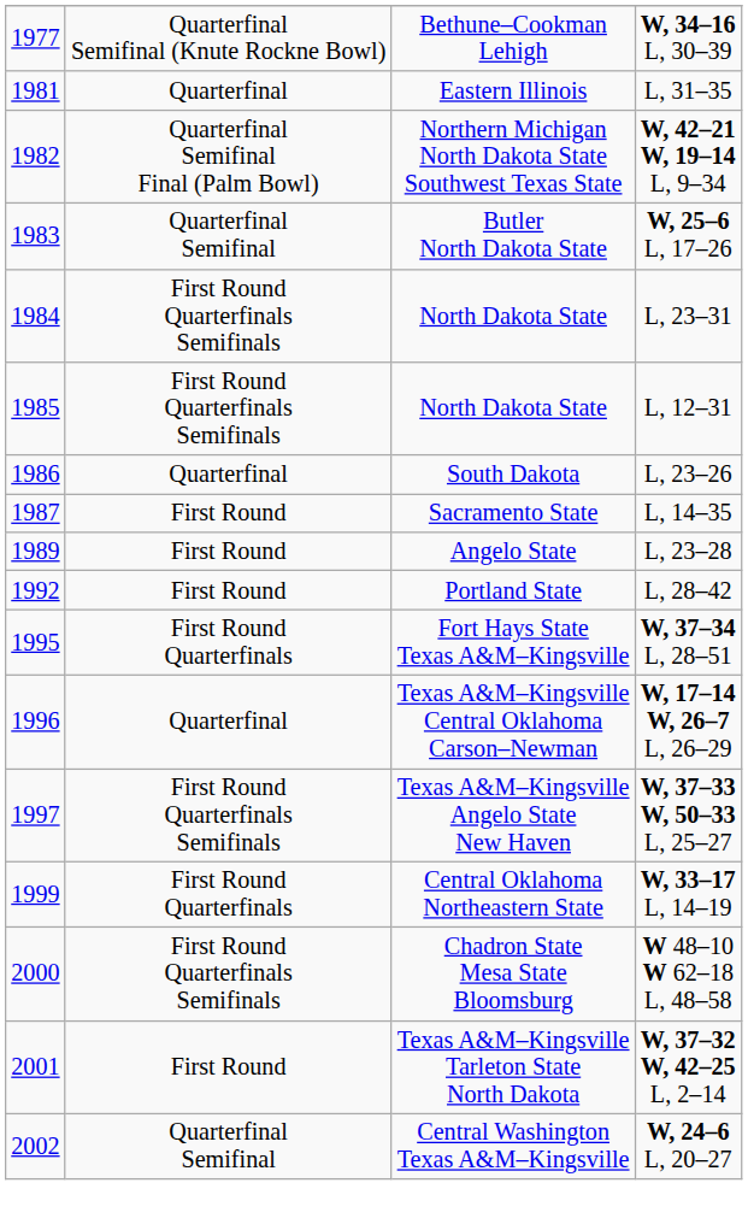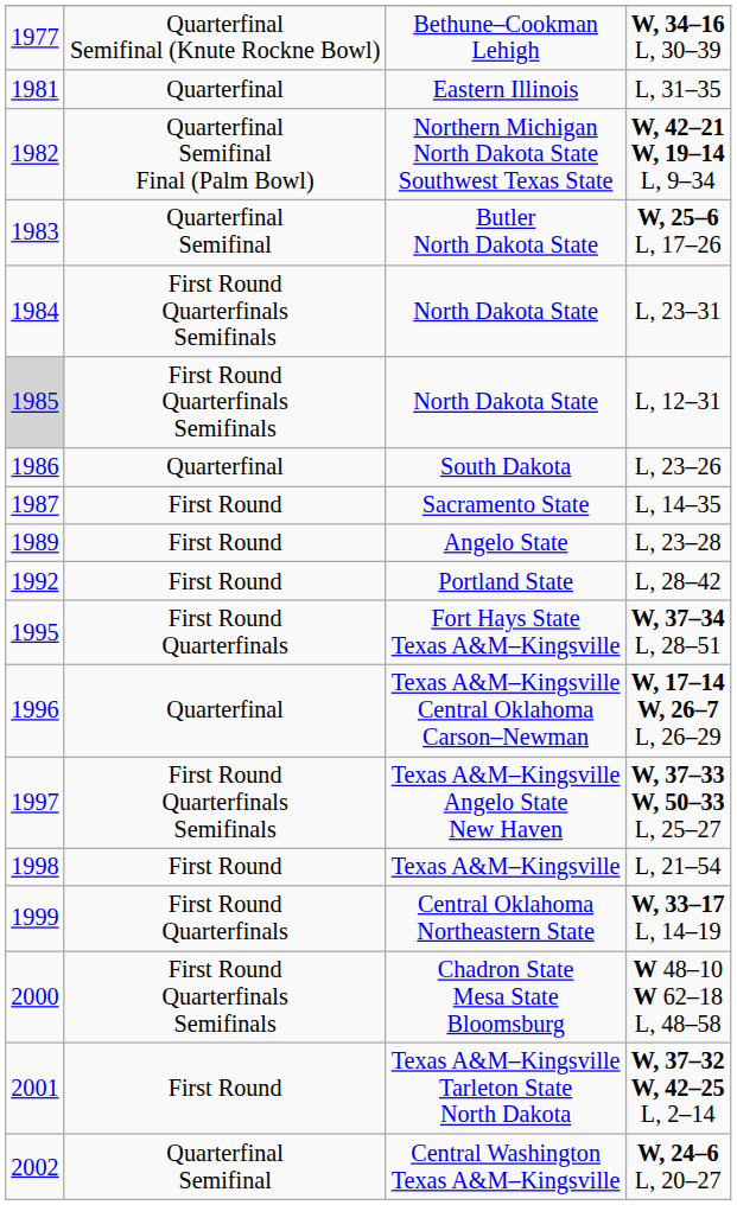L, 12–31 | column 1: no background -> lightgrey background
+ row: 1998 | First Round | Texas A&M–Kingsville | L, 21–54
